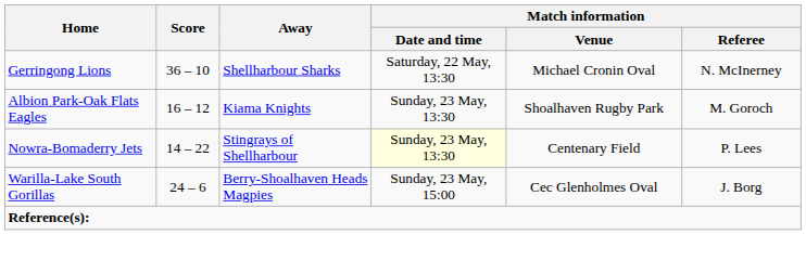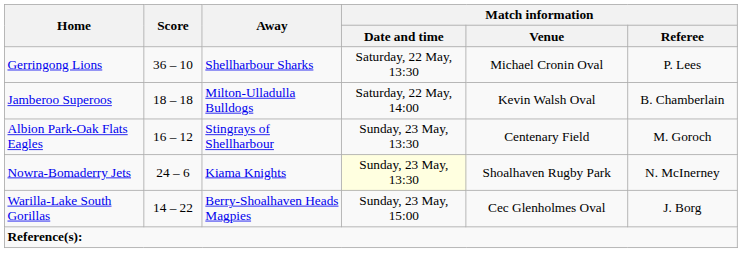Gerringong Lions | Match information / Referee: N. McInerney -> P. Lees
+ row: Jamberoo Superoos | 18 – 18 | Milton-Ulladulla Bulldogs | Saturday, 22 May, 14:00 | Kevin Walsh Oval | B. Chamberlain
Albion Park-Oak Flats Eagles | Away: Kiama Knights -> Stingrays of Shellharbour
Albion Park-Oak Flats Eagles | Match information / Venue: Shoalhaven Rugby Park -> Centenary Field
Nowra-Bomaderry Jets | Score: 14 – 22 -> 24 – 6
Nowra-Bomaderry Jets | Away: Stingrays of Shellharbour -> Kiama Knights
Nowra-Bomaderry Jets | Match information / Venue: Centenary Field -> Shoalhaven Rugby Park
Nowra-Bomaderry Jets | Match information / Referee: P. Lees -> N. McInerney
Warilla-Lake South Gorillas | Score: 24 – 6 -> 14 – 22
